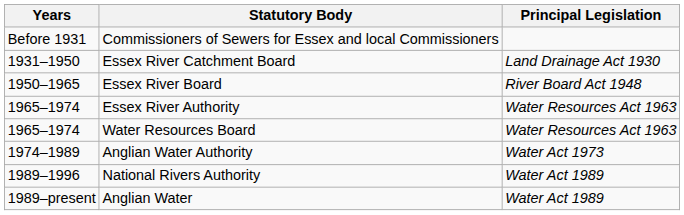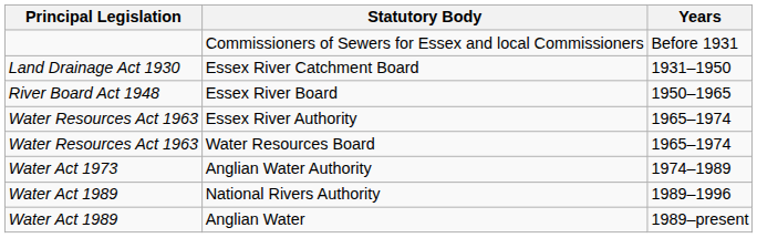columns swapped: Years <-> Principal Legislation
